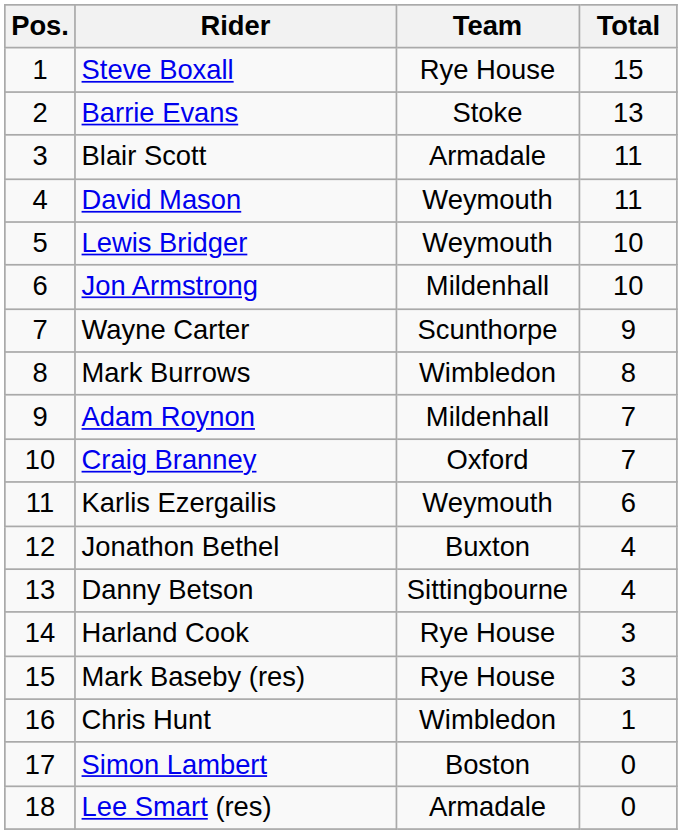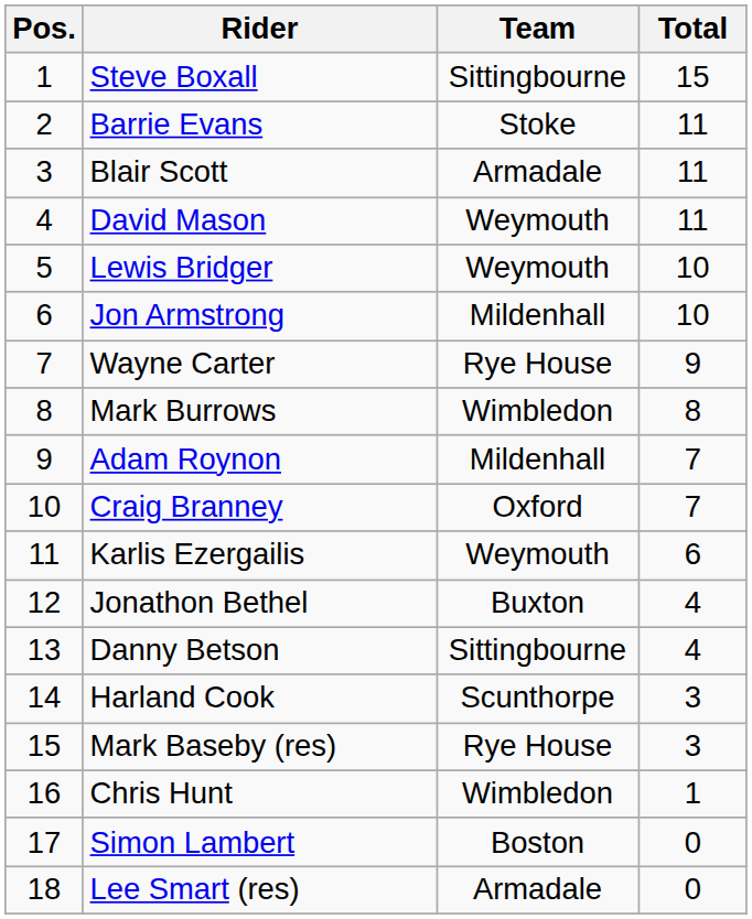Steve Boxall | Team: Rye House -> Sittingbourne
Barrie Evans | Total: 13 -> 11
Wayne Carter | Team: Scunthorpe -> Rye House
Harland Cook | Team: Rye House -> Scunthorpe
